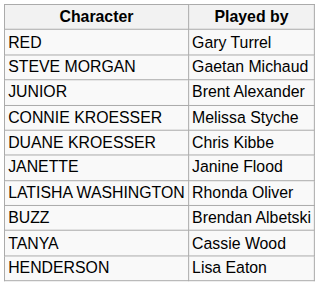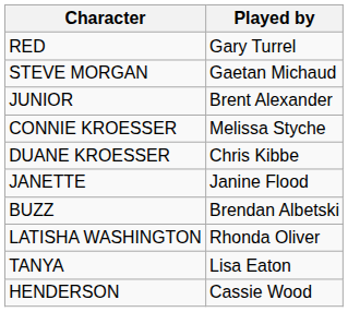rows swapped: LATISHA WASHINGTON <-> BUZZ
TANYA | Played by: Cassie Wood -> Lisa Eaton
HENDERSON | Played by: Lisa Eaton -> Cassie Wood
